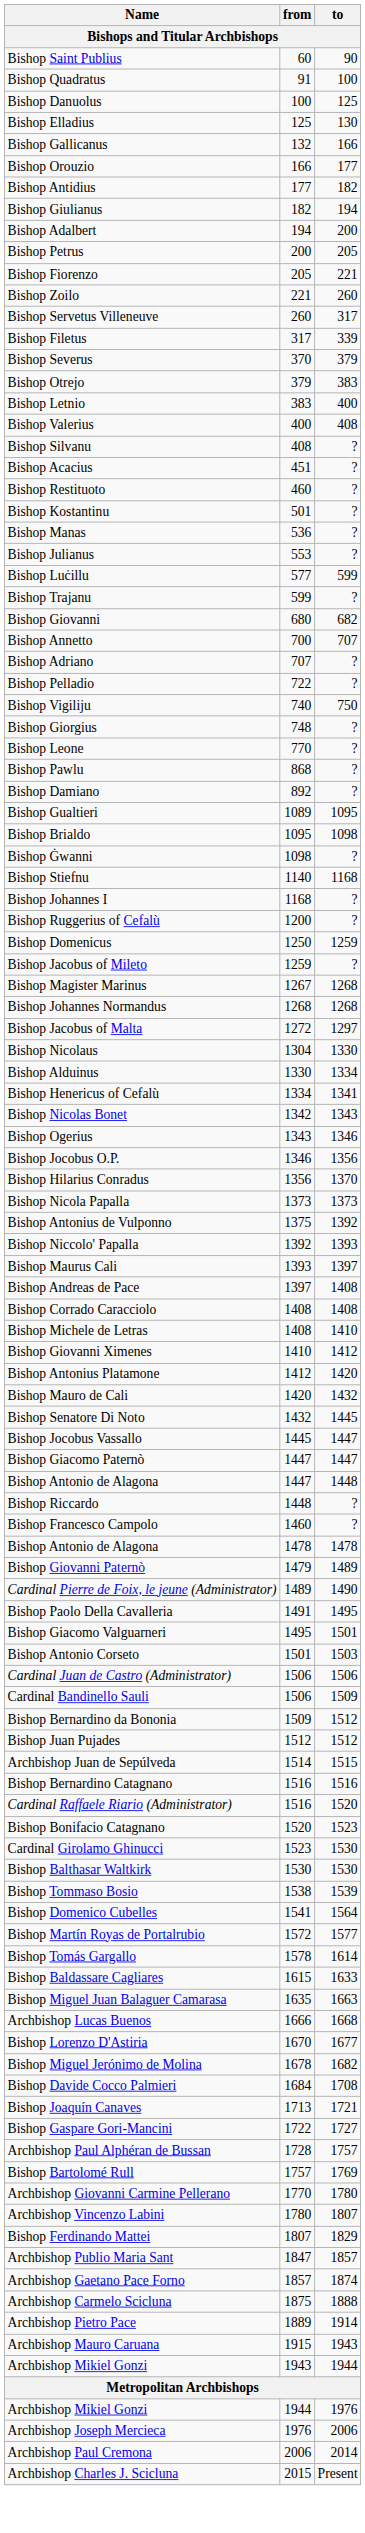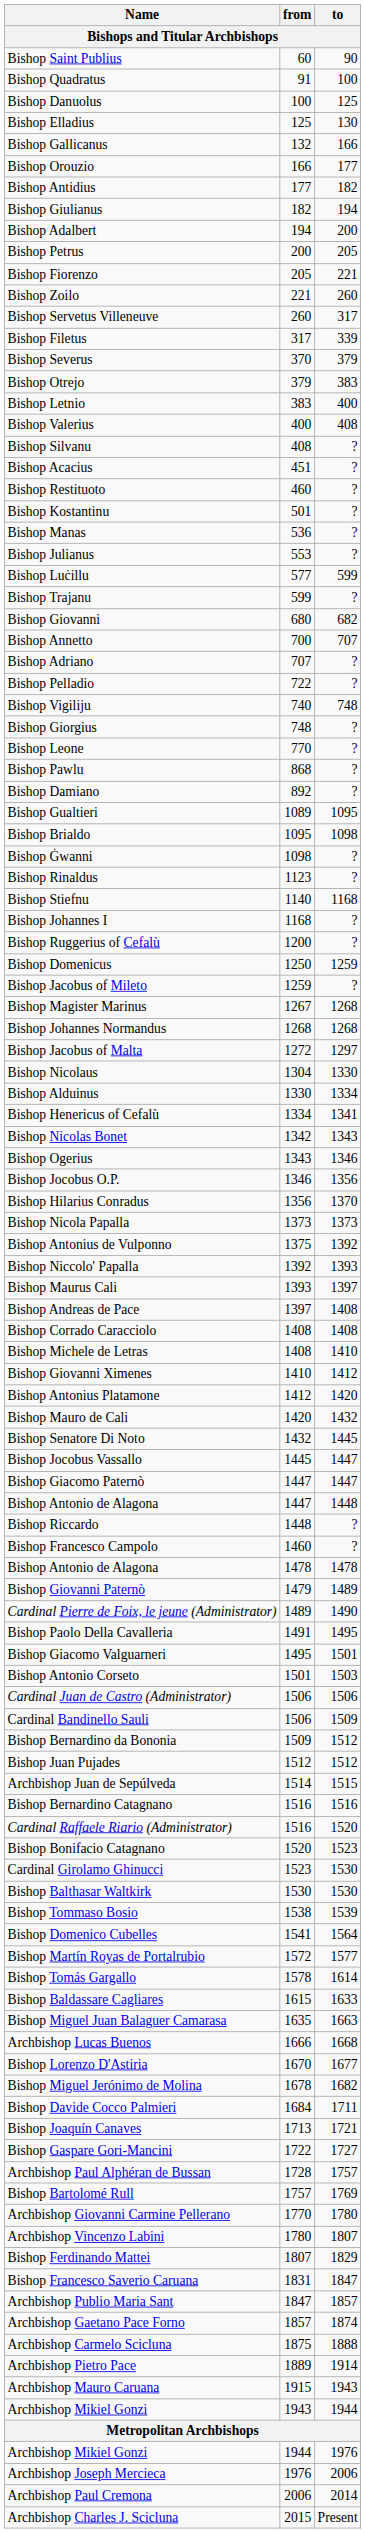Bishop Vigiliju | to: 750 -> 748
+ row: Bishop Rinaldus | 1123 | ?
Bishop Davide Cocco Palmieri | to: 1708 -> 1711
+ row: Bishop Francesco Saverio Caruana | 1831 | 1847
